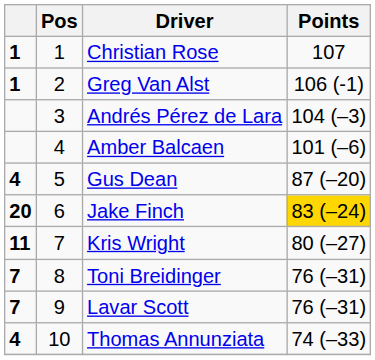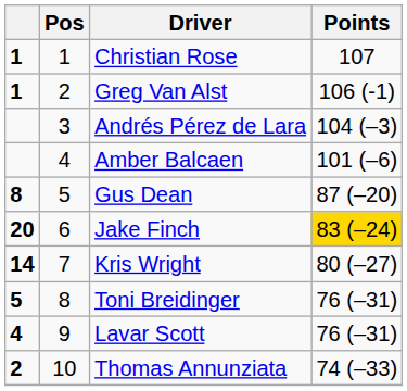Gus Dean | column 1: 4 -> 8
Kris Wright | column 1: 11 -> 14
Toni Breidinger | column 1: 7 -> 5
Lavar Scott | column 1: 7 -> 4
Thomas Annunziata | column 1: 4 -> 2
